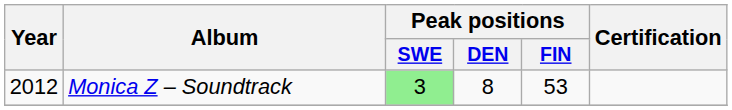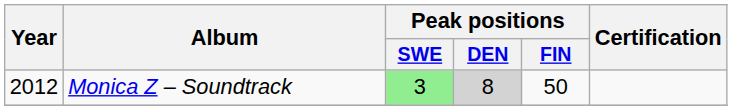Monica Z – Soundtrack | Peak positions / DEN: no background -> lightgrey background
Monica Z – Soundtrack | Peak positions / FIN: 53 -> 50
